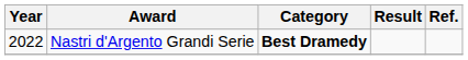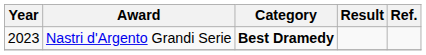Nastri d'Argento Grandi Serie | Year: 2022 -> 2023
